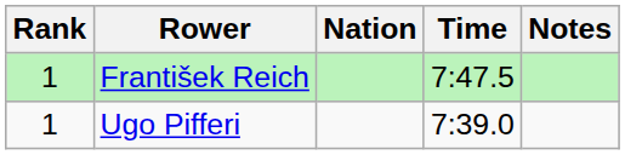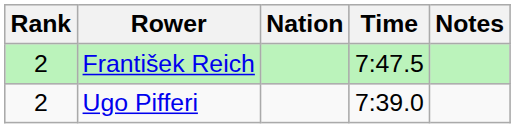František Reich | Rank: 1 -> 2
Ugo Pifferi | Rank: 1 -> 2
